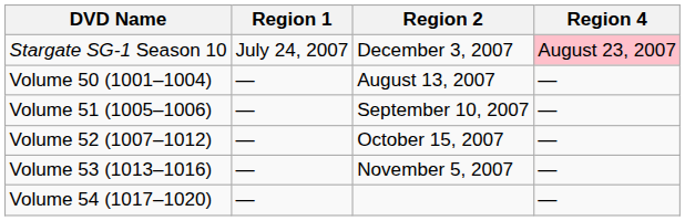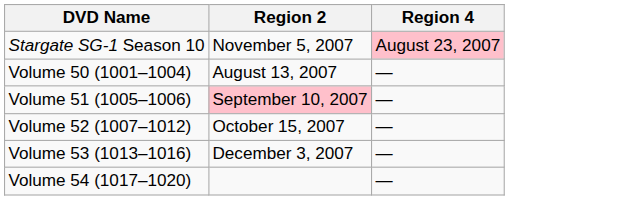- column: Region 1 | July 24, 2007 | — | — | — | — | —
Stargate SG-1 Season 10 | Region 2: December 3, 2007 -> November 5, 2007
Volume 51 (1005–1006) | Region 2: no background -> pink background
Volume 53 (1013–1016) | Region 2: November 5, 2007 -> December 3, 2007
